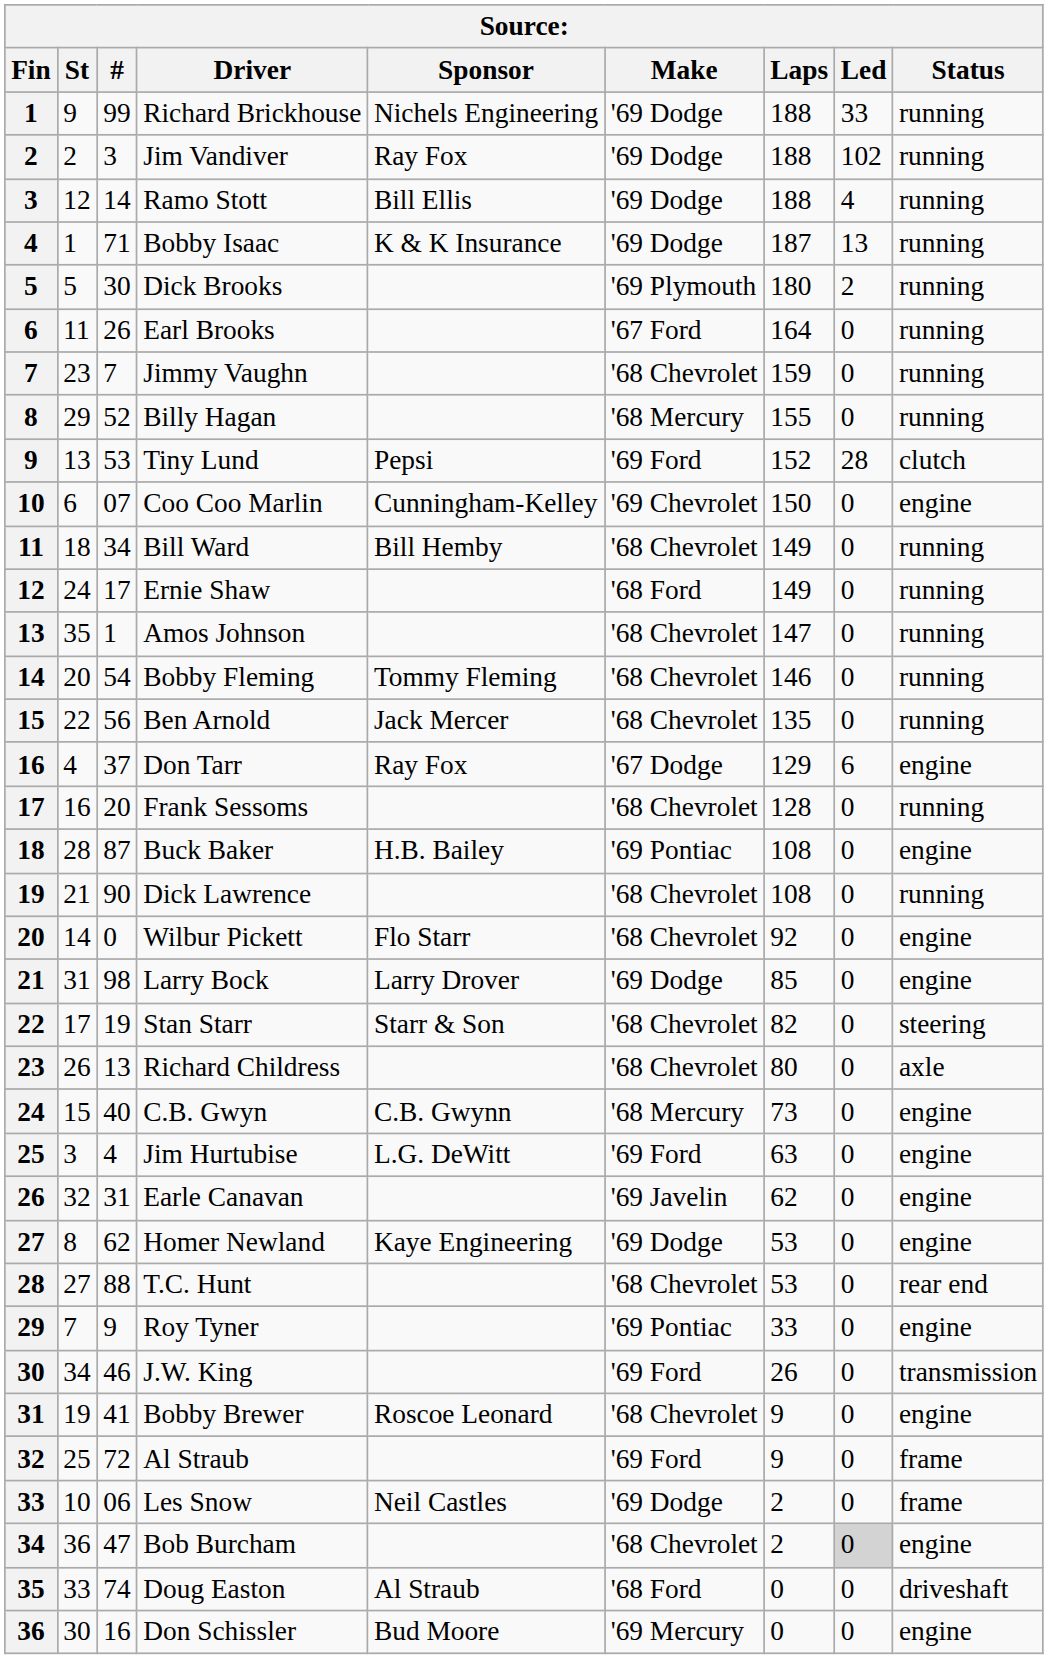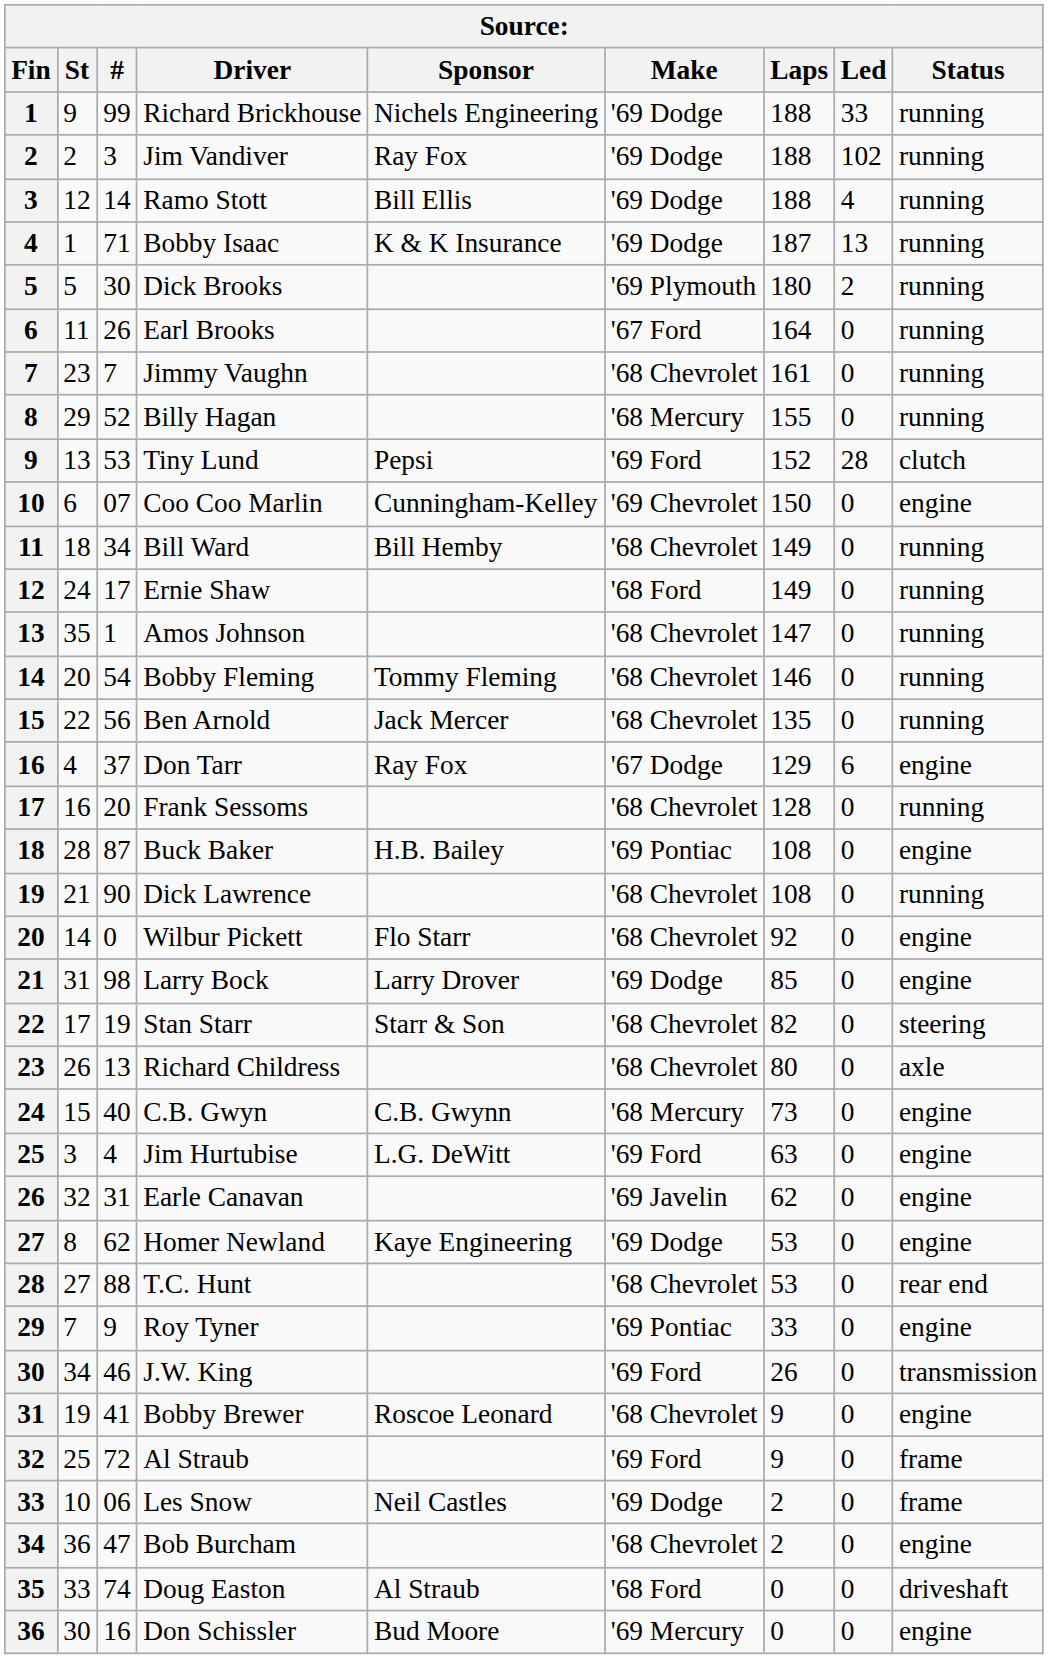Jimmy Vaughn | Laps: 159 -> 161
Bob Burcham | Led: lightgrey background -> no background
